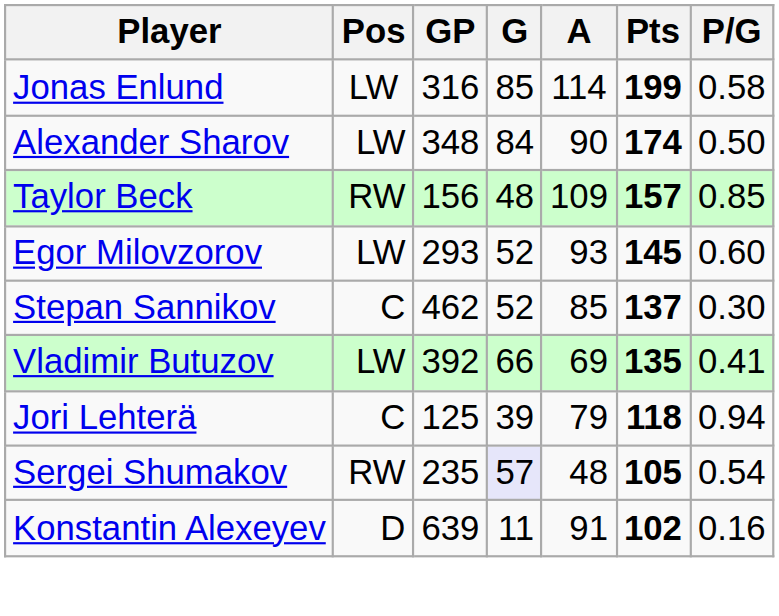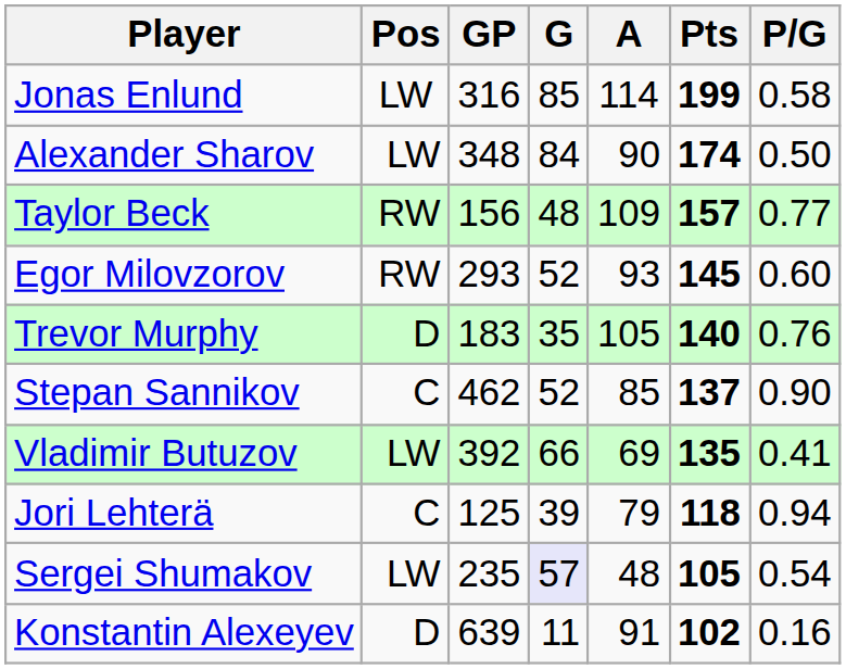Taylor Beck | P/G: 0.85 -> 0.77
Egor Milovzorov | Pos: LW -> RW
+ row: Trevor Murphy | D | 183 | 35 | 105 | 140 | 0.76
Stepan Sannikov | P/G: 0.30 -> 0.90
Sergei Shumakov | Pos: RW -> LW
